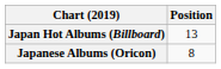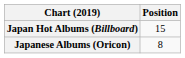Japan Hot Albums (Billboard) | Position: 13 -> 15
